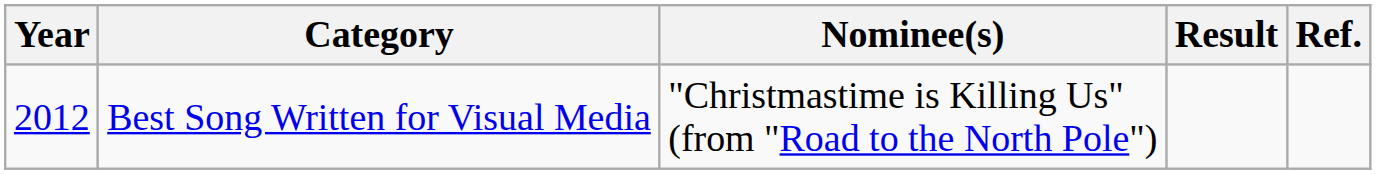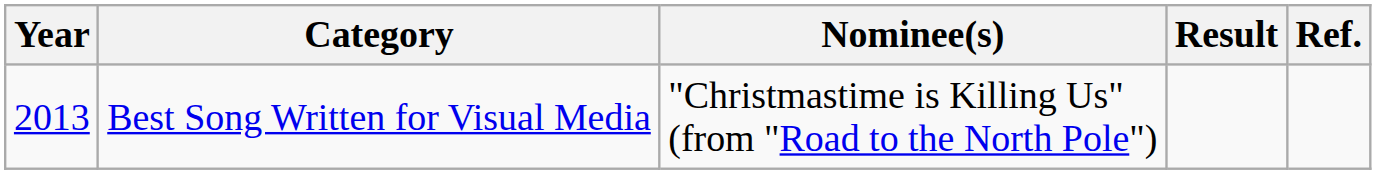Best Song Written for Visual Media | Year: 2012 -> 2013
